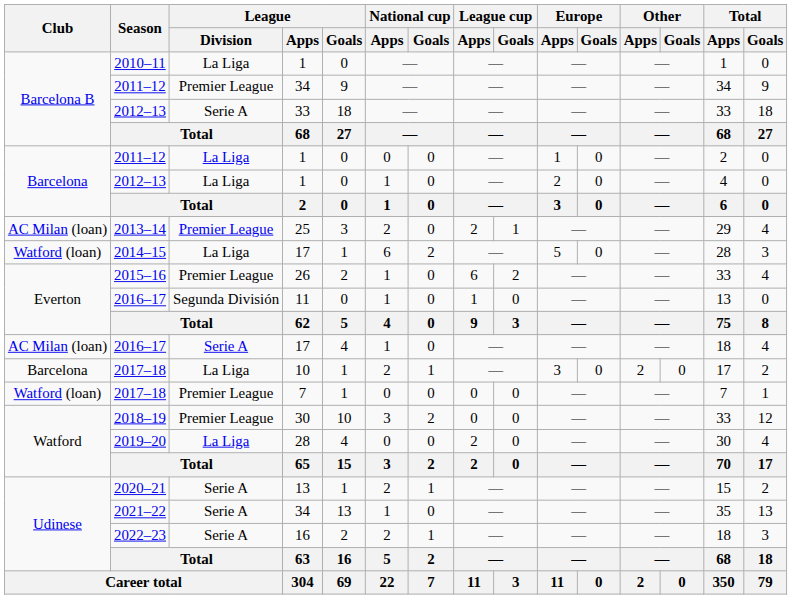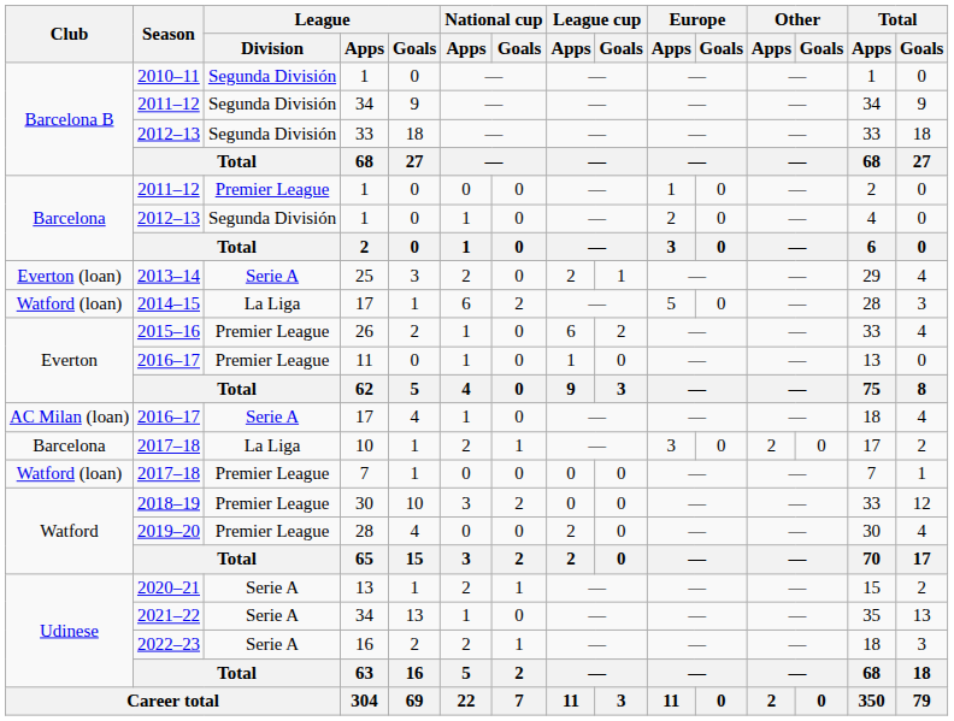2010–11 | League / Division: La Liga -> Segunda División
2011–12 / 34 | League / Division: Premier League -> Segunda División
2012–13 / 33 | League / Division: Serie A -> Segunda División
2011–12 / 1 | League / Division: La Liga -> Premier League
2012–13 / 1 | League / Division: La Liga -> Segunda División
2013–14 | Club: AC Milan (loan) -> Everton (loan)
2013–14 | League / Division: Premier League -> Serie A
2016–17 / 11 | League / Division: Segunda División -> Premier League
2019–20 | League / Division: La Liga -> Premier League
